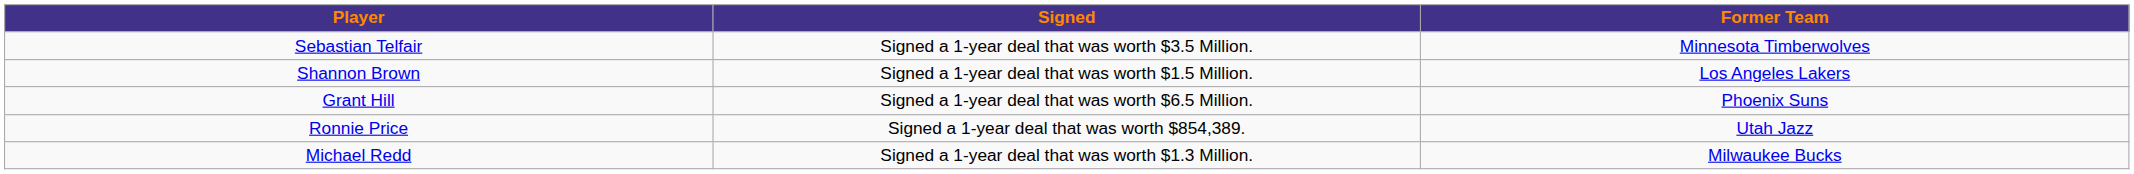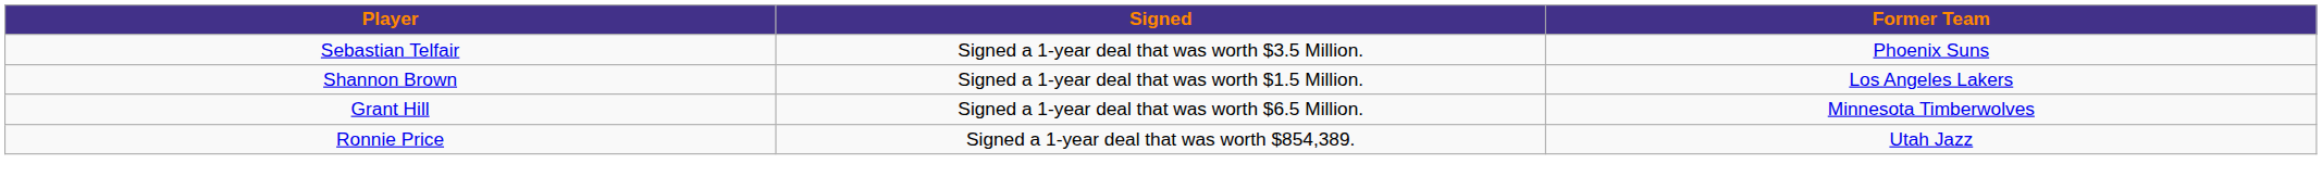Sebastian Telfair | Former Team: Minnesota Timberwolves -> Phoenix Suns
Grant Hill | Former Team: Phoenix Suns -> Minnesota Timberwolves
- row: Michael Redd | Signed a 1-year deal that was worth $1.3 Million. | Milwaukee Bucks
